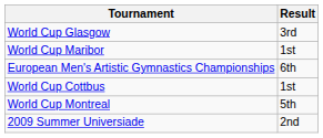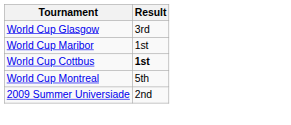- row: European Men's Artistic Gymnastics Championships | 6th
World Cup Cottbus | Result: normal -> bold
